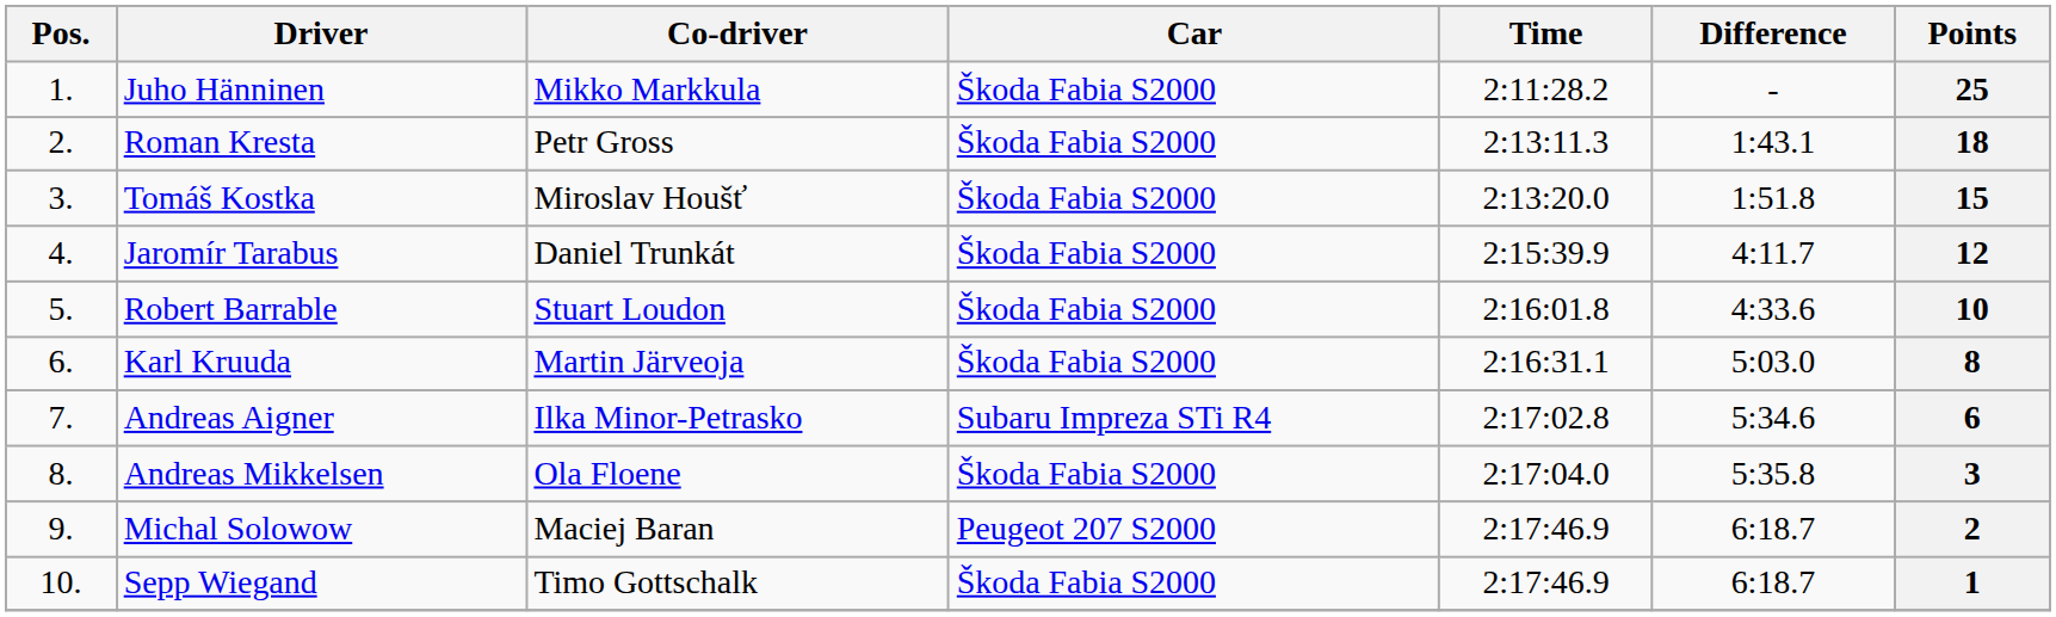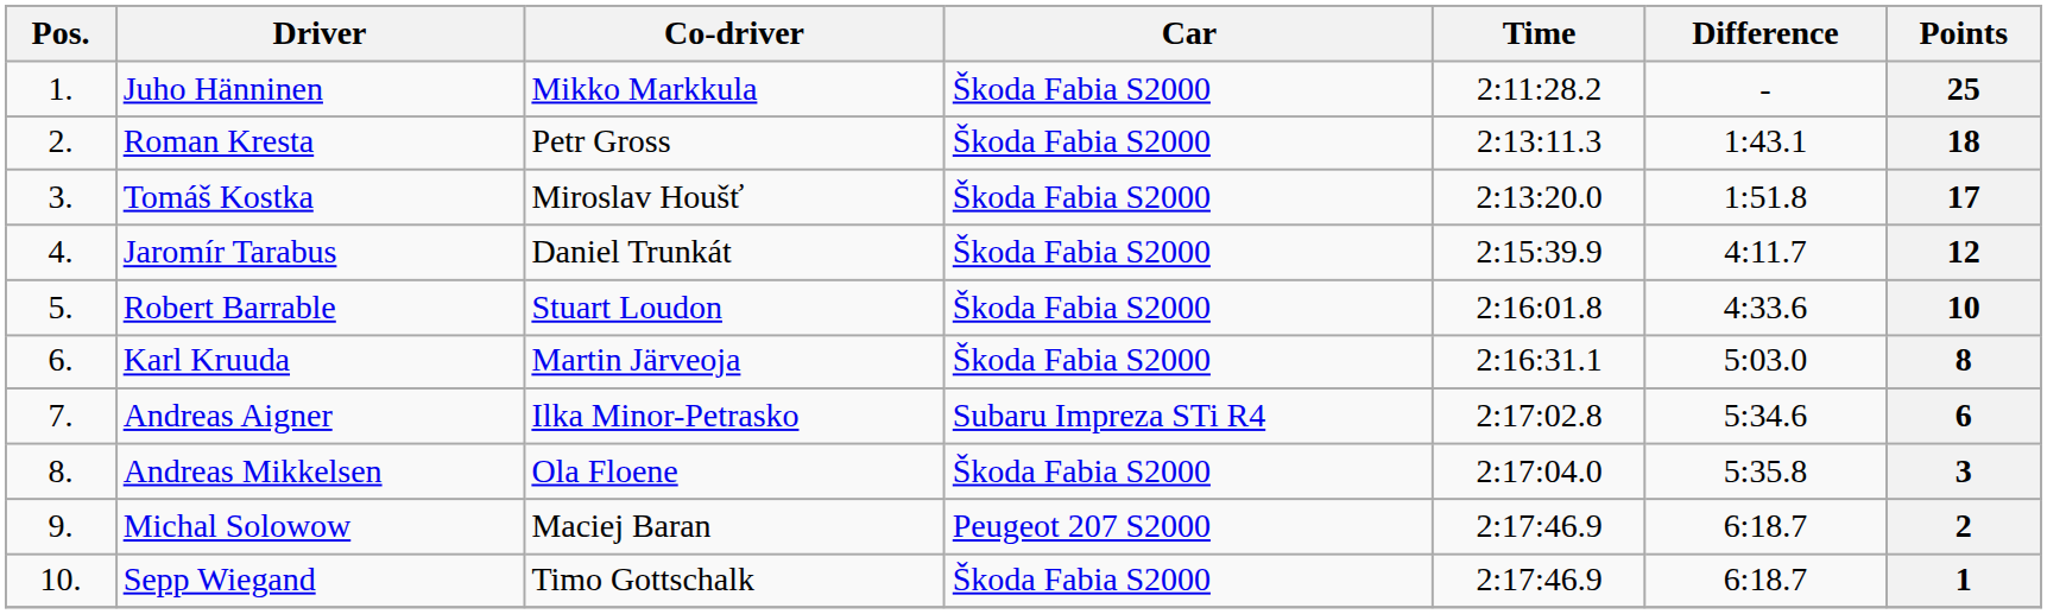Tomáš Kostka | Points: 15 -> 17
